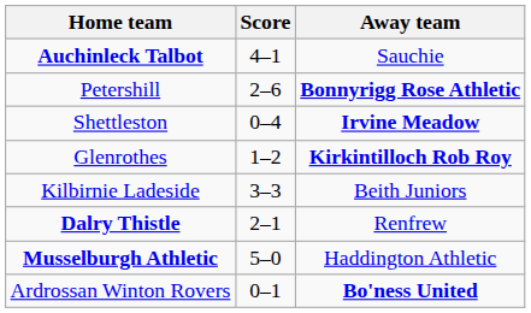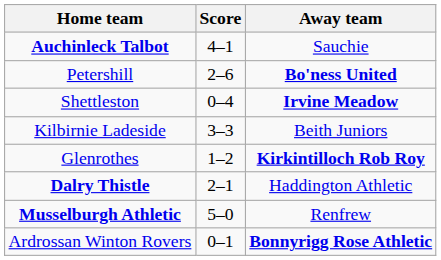Petershill | Away team: Bonnyrigg Rose Athletic -> Bo'ness United
rows swapped: Kilbirnie Ladeside <-> Glenrothes
Dalry Thistle | Away team: Renfrew -> Haddington Athletic
Musselburgh Athletic | Away team: Haddington Athletic -> Renfrew
Ardrossan Winton Rovers | Away team: Bo'ness United -> Bonnyrigg Rose Athletic
